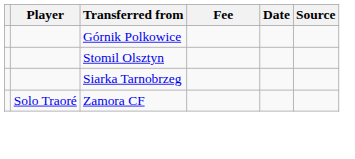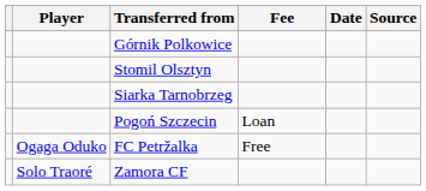+ row: Pogoń Szczecin | Loan
+ row: Ogaga Oduko | FC Petržalka | Free
